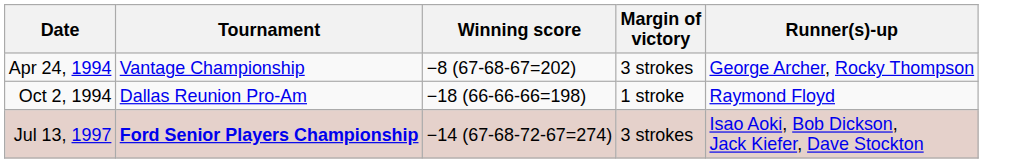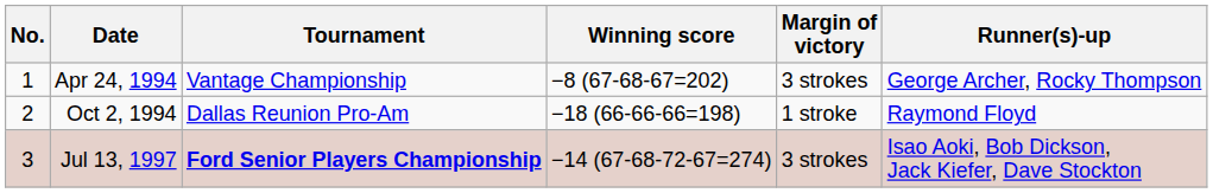+ column: No. | 1 | 2 | 3
